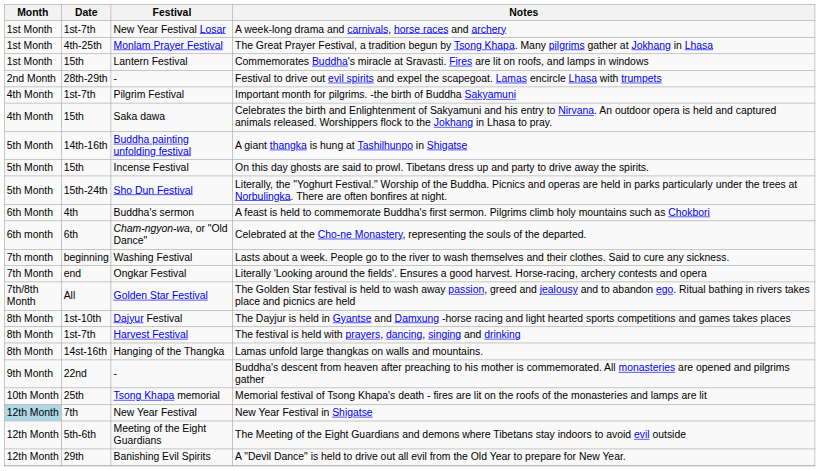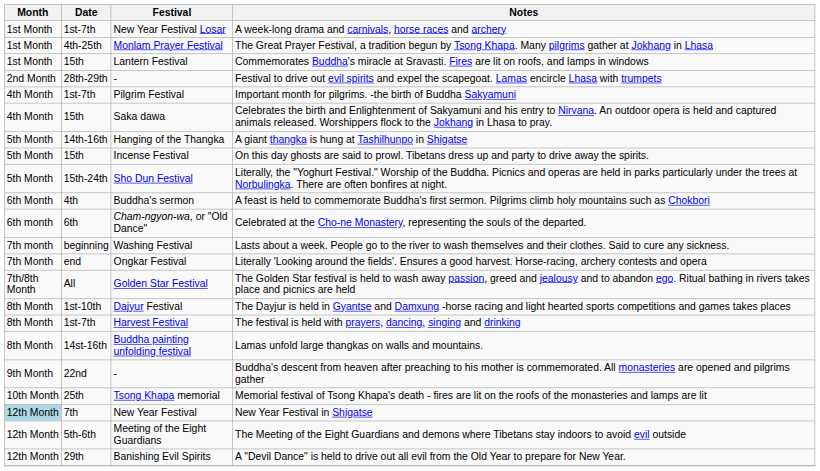A giant thangka is hung at Tashilhunpo in Shigatse | Festival: Buddha painting unfolding festival -> Hanging of the Thangka
Lamas unfold large thangkas on walls and mountains. | Festival: Hanging of the Thangka -> Buddha painting unfolding festival
